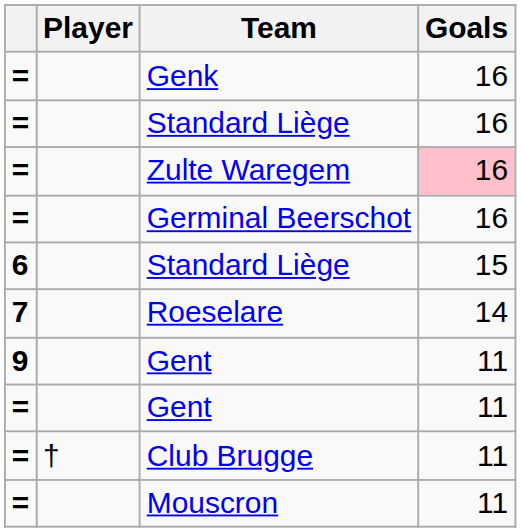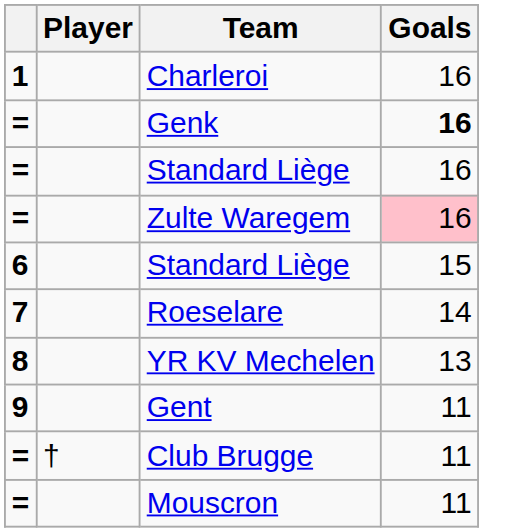+ row: 1 | Charleroi | 16
Genk | Goals: normal -> bold
- row: = | Germinal Beerschot | 16
+ row: 8 | YR KV Mechelen | 13
- row: = | Gent | 11
